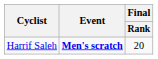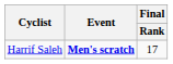Harrif Saleh | Final / Rank: 20 -> 17
